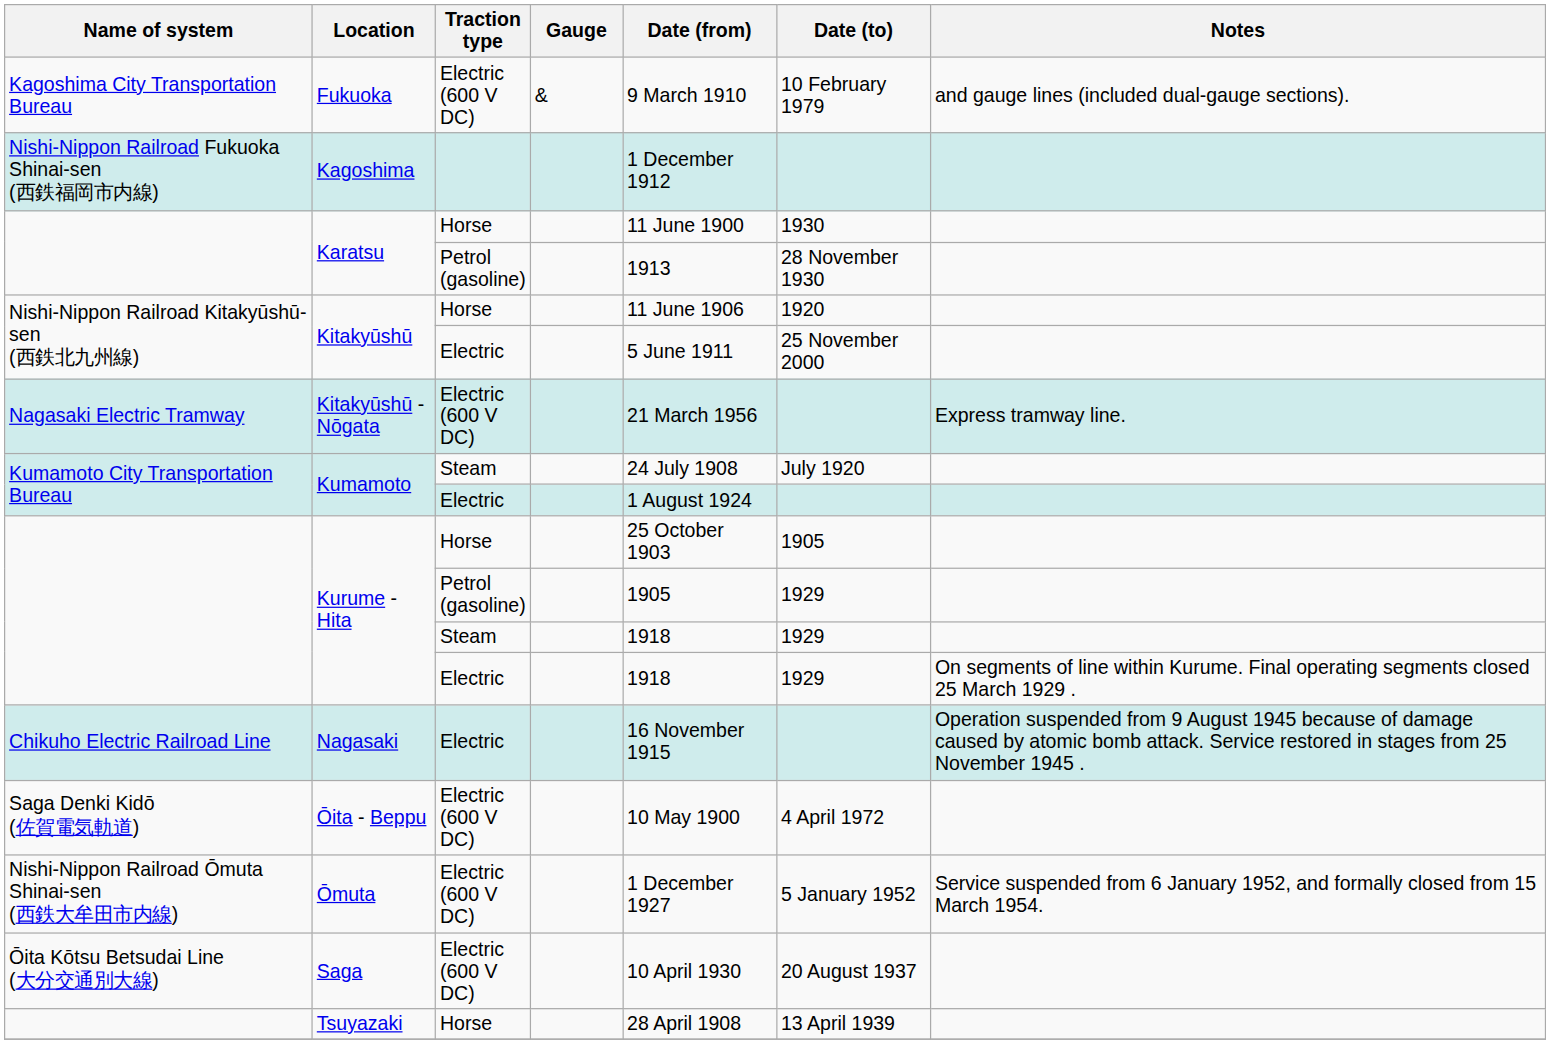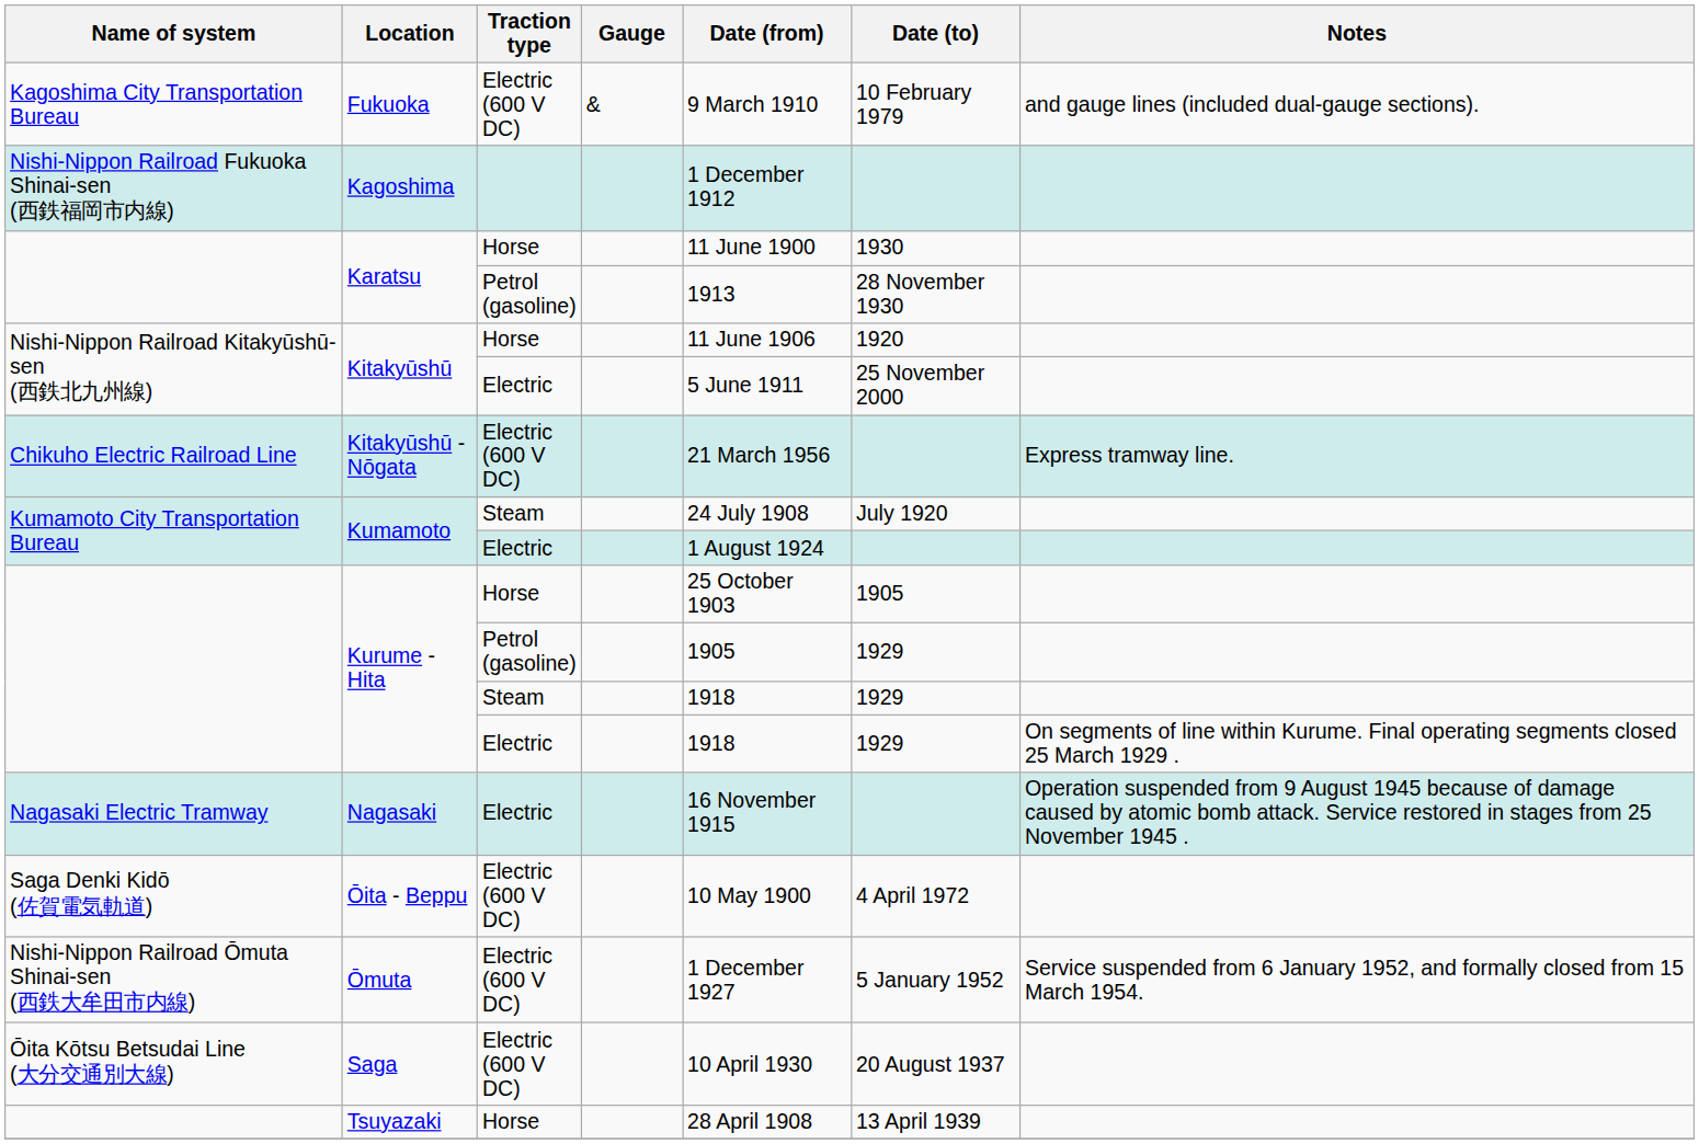Kitakyūshū - Nōgata | Name of system: Nagasaki Electric Tramway -> Chikuho Electric Railroad Line
Nagasaki | Name of system: Chikuho Electric Railroad Line -> Nagasaki Electric Tramway
